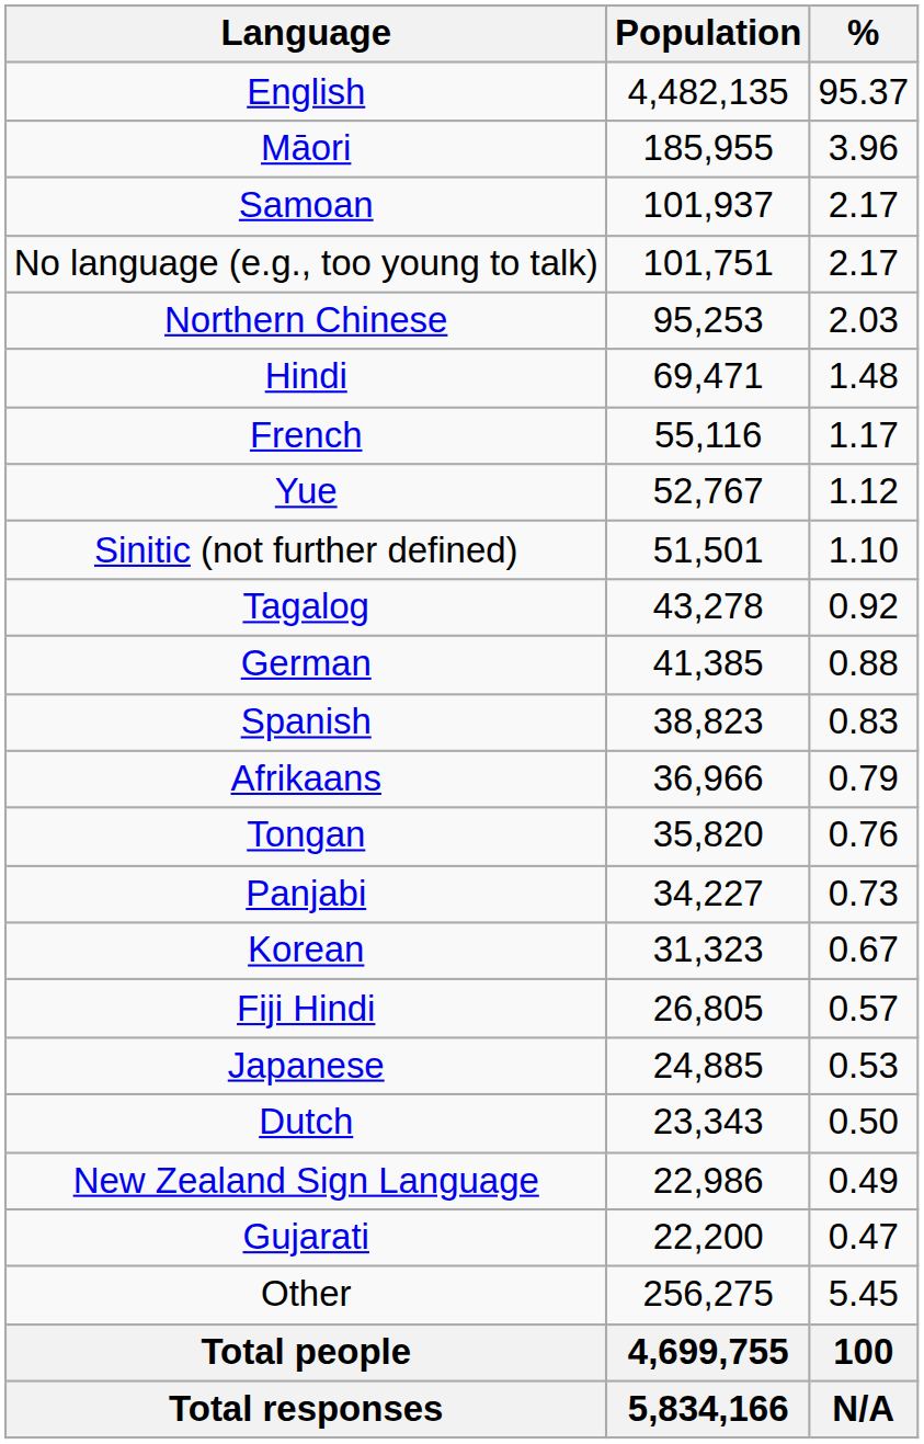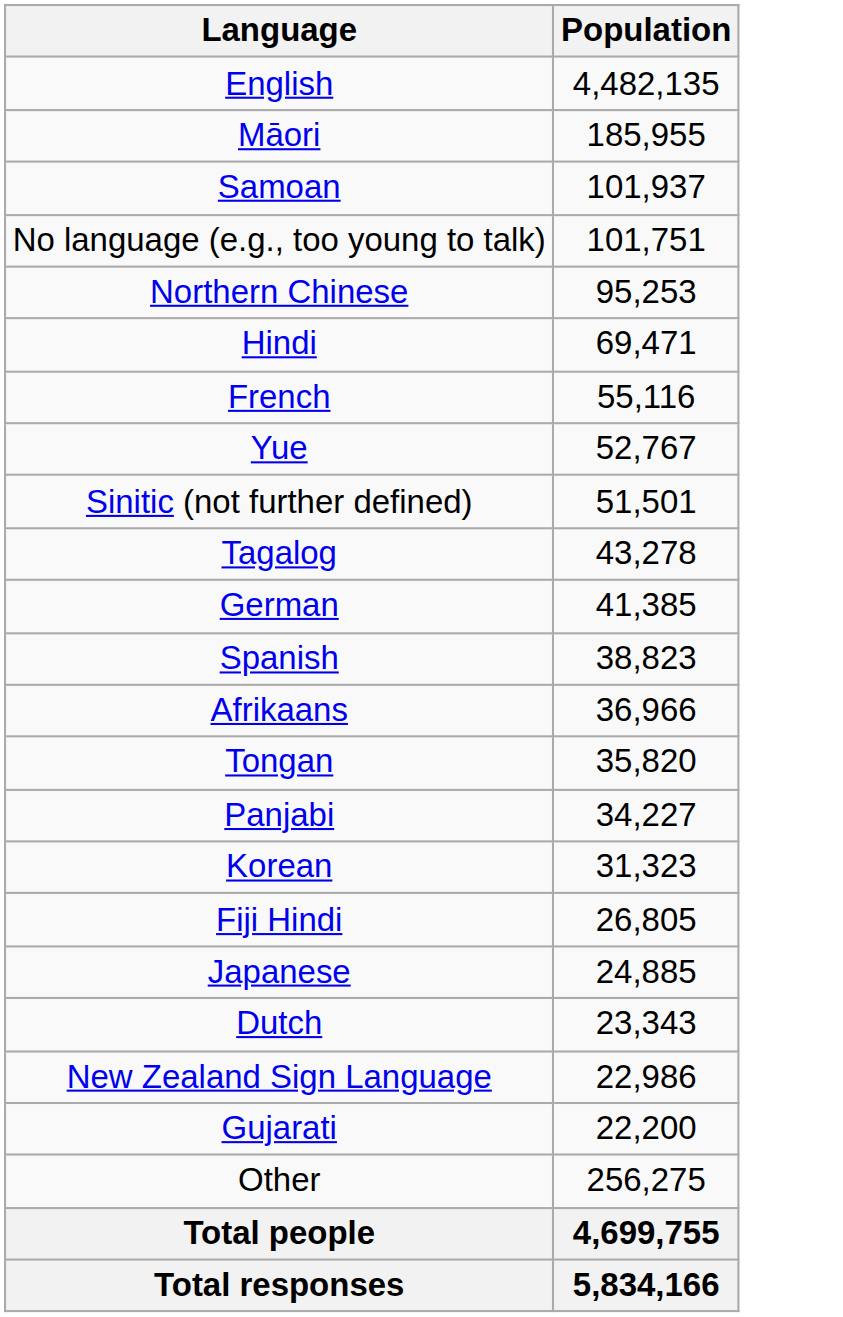- column: % | 95.37 | 3.96 | 2.17 | 2.17 | 2.03 | 1.48 | 1.17 | 1.12 | 1.10 | 0.92 | 0.88 | 0.83 | 0.79 | 0.76 | 0.73 | 0.67 | 0.57 | 0.53 | 0.50 | 0.49 | 0.47 | 5.45 | 100 | N/A
